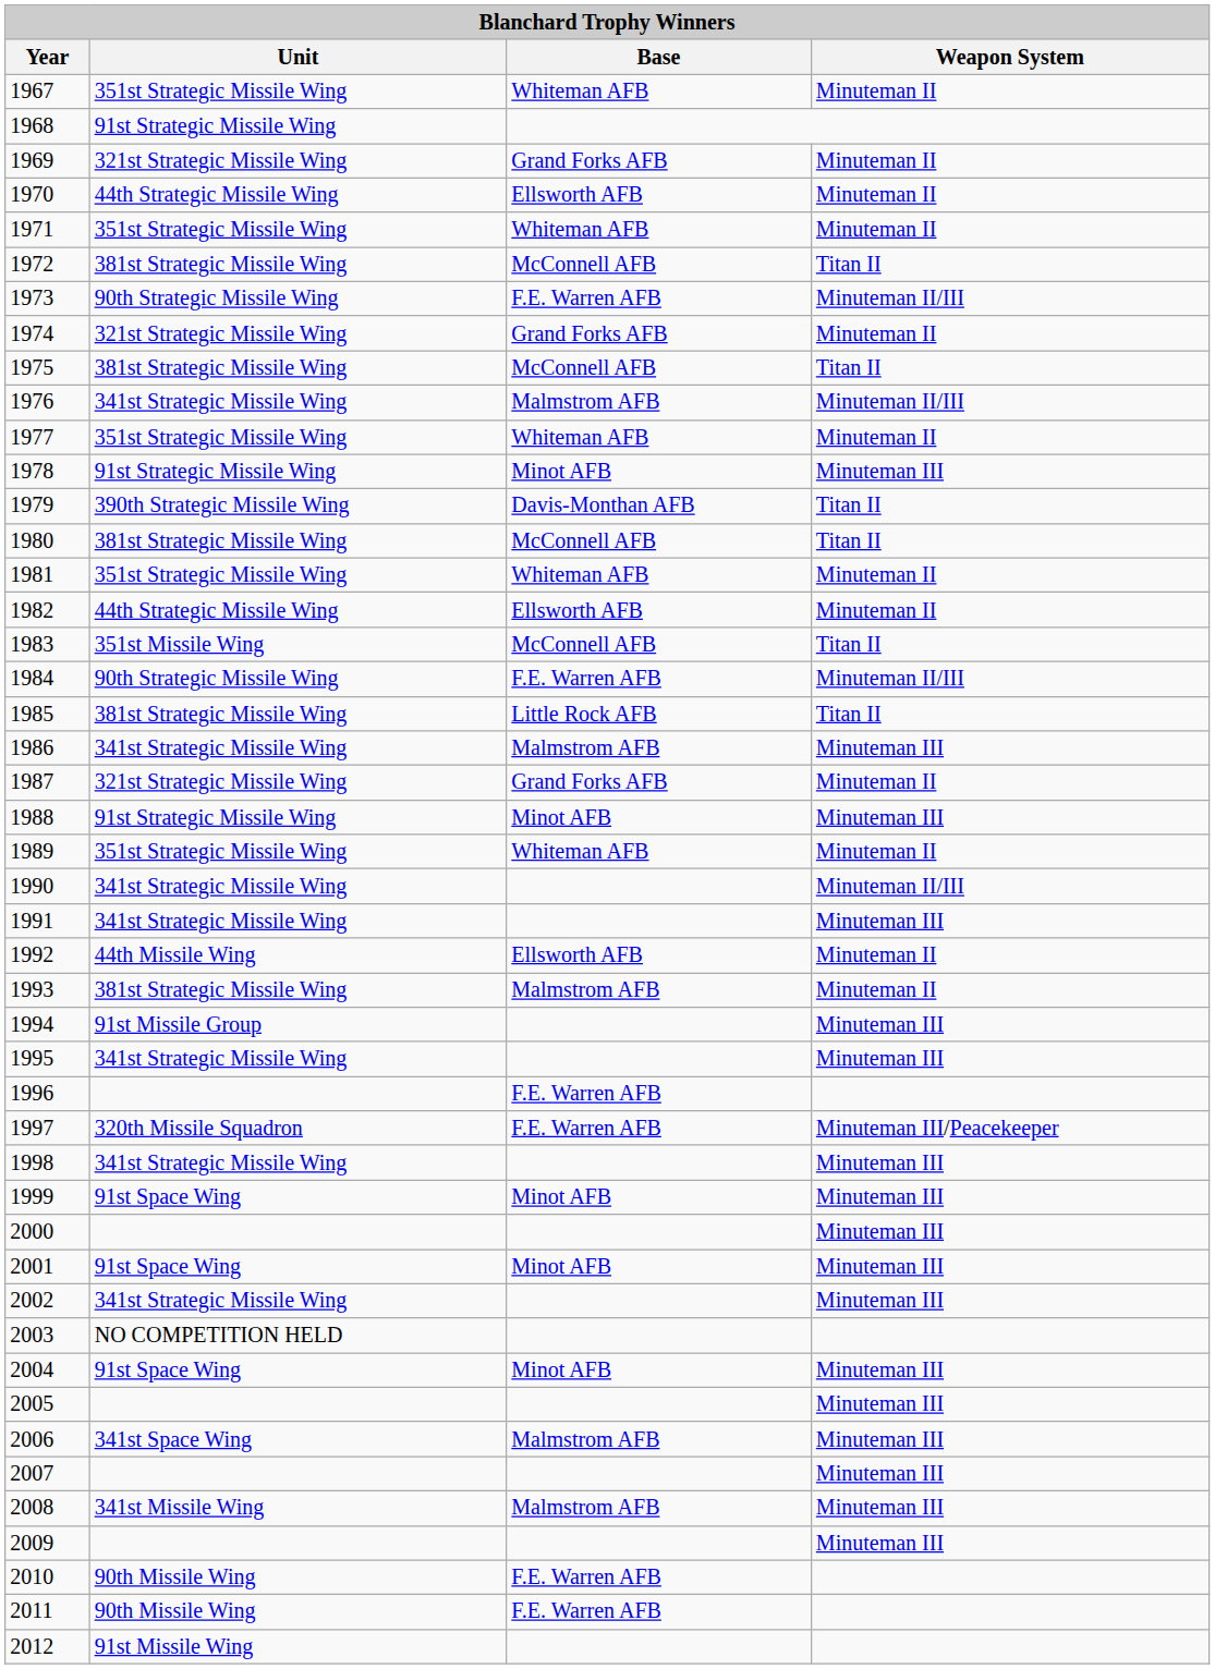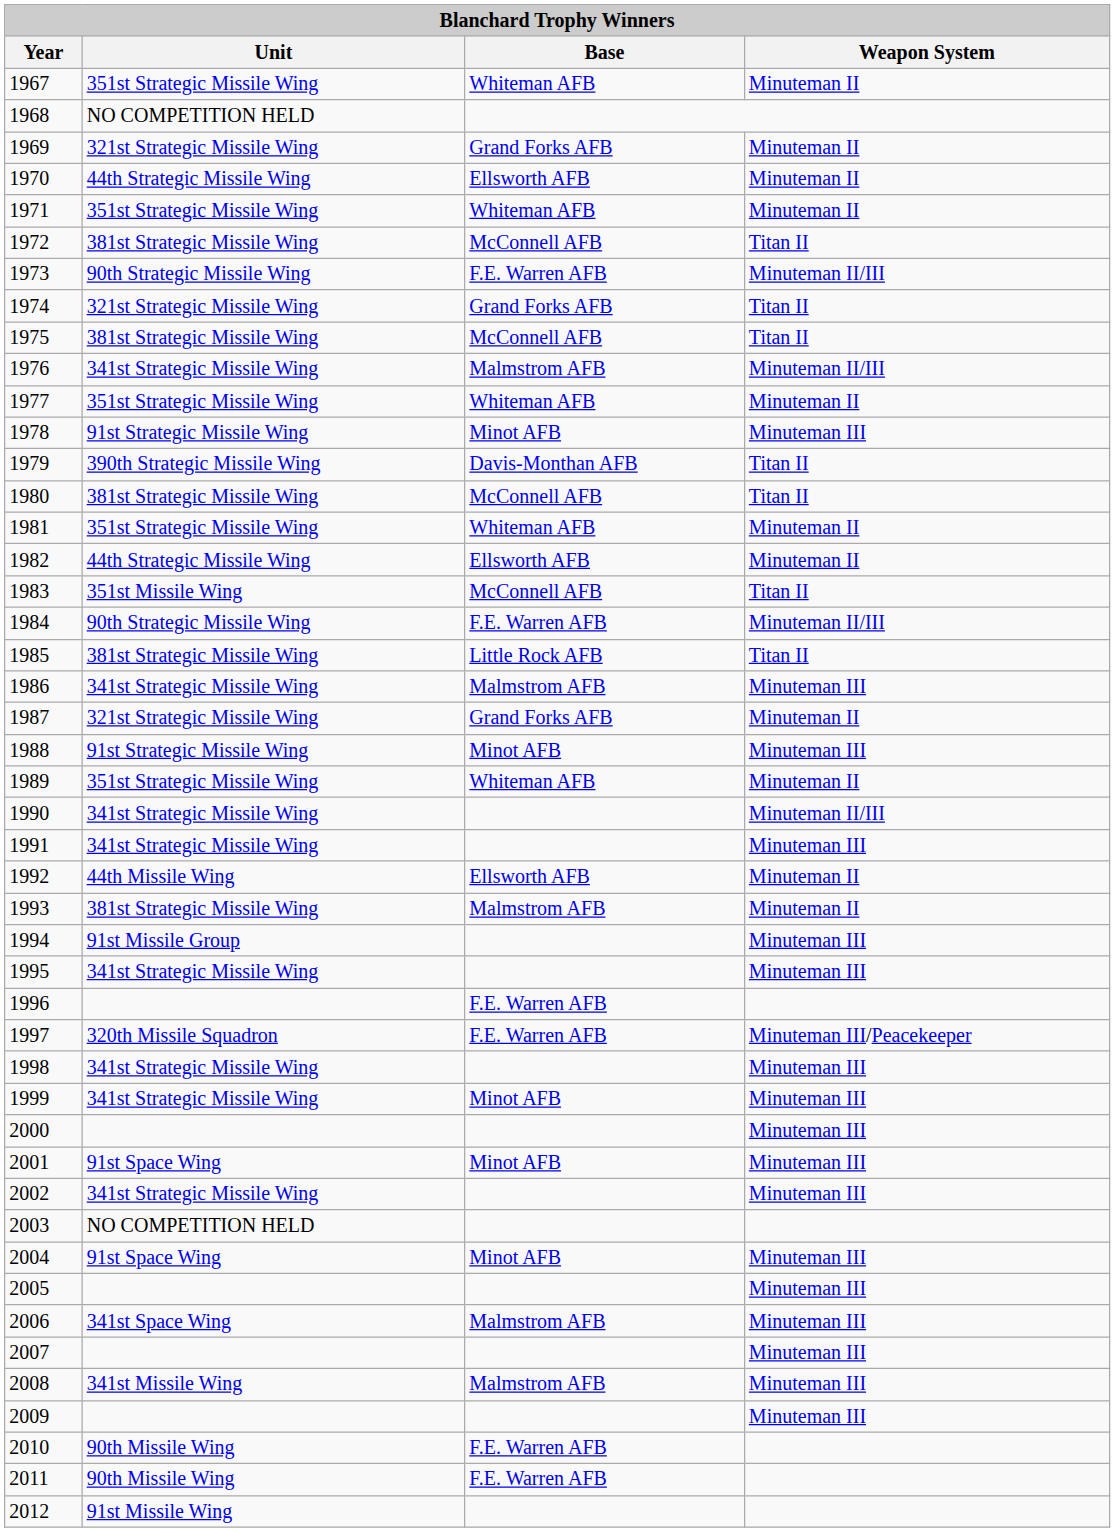1968 | Unit: 91st Strategic Missile Wing -> NO COMPETITION HELD
1974 | Weapon System: Minuteman II -> Titan II
1999 | Unit: 91st Space Wing -> 341st Strategic Missile Wing
